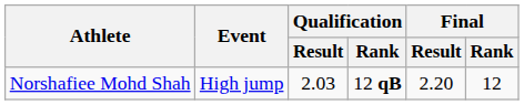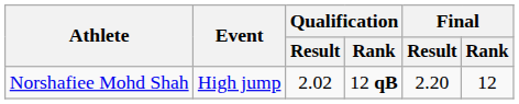Norshafiee Mohd Shah | Qualification / Result: 2.03 -> 2.02
